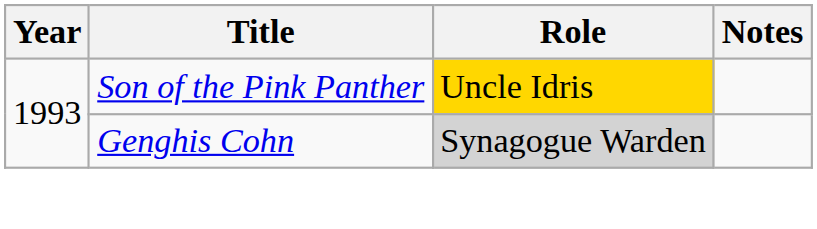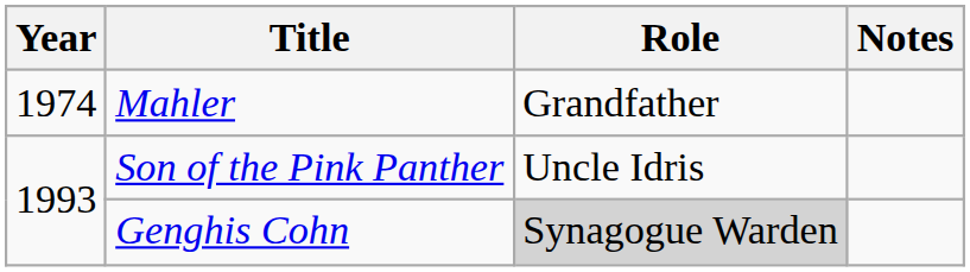+ row: 1974 | Mahler | Grandfather
Son of the Pink Panther | Role: gold background -> no background
